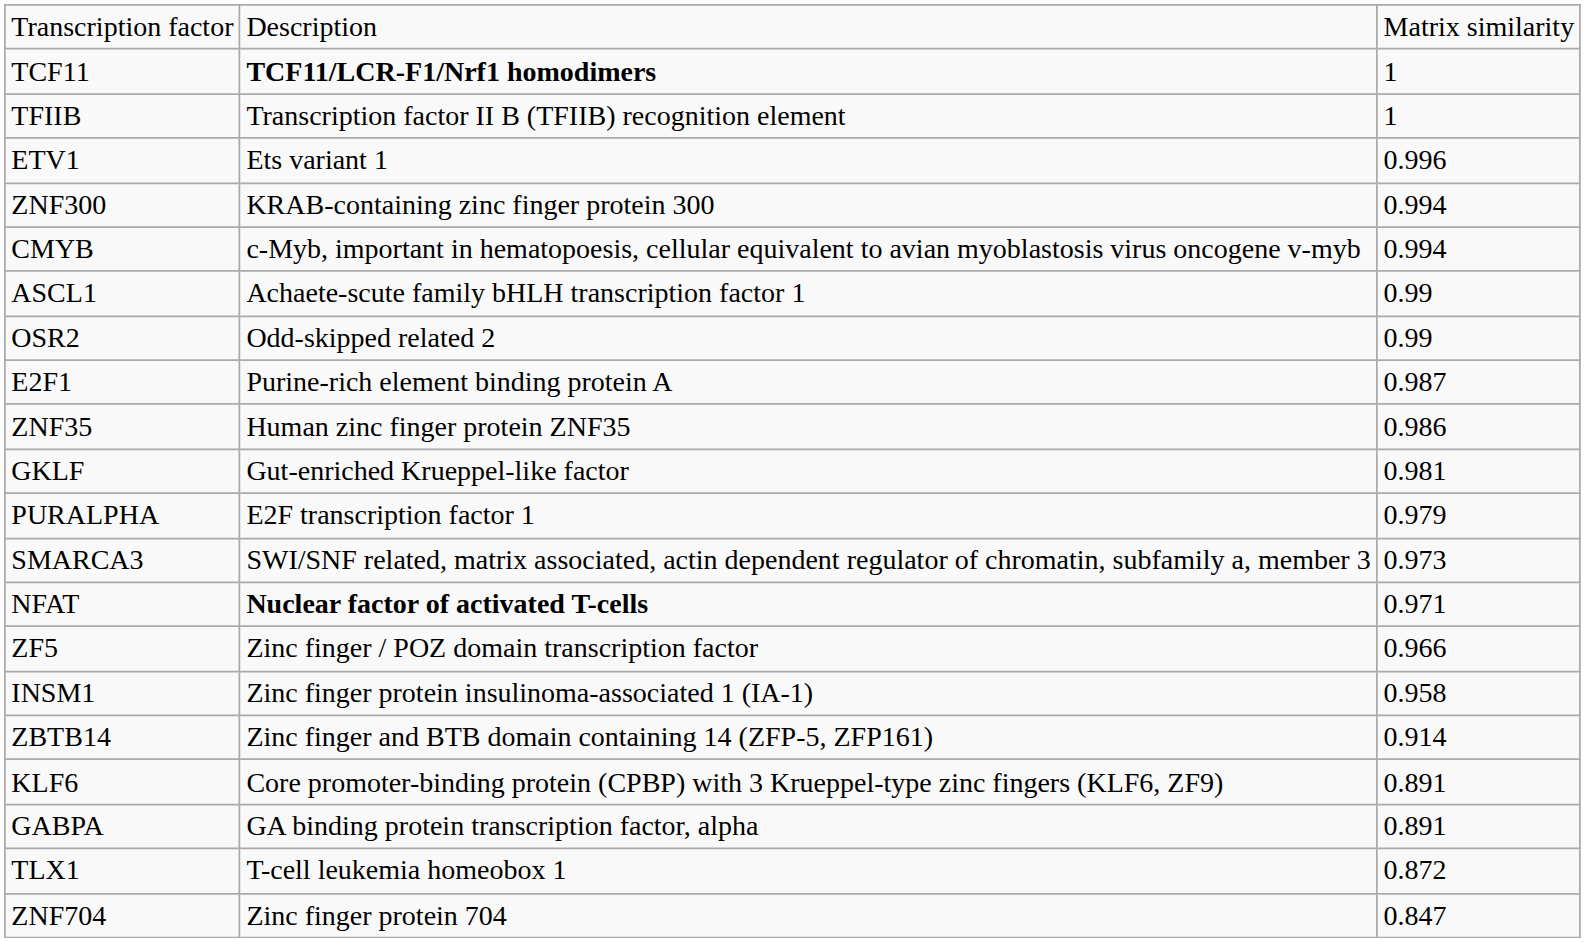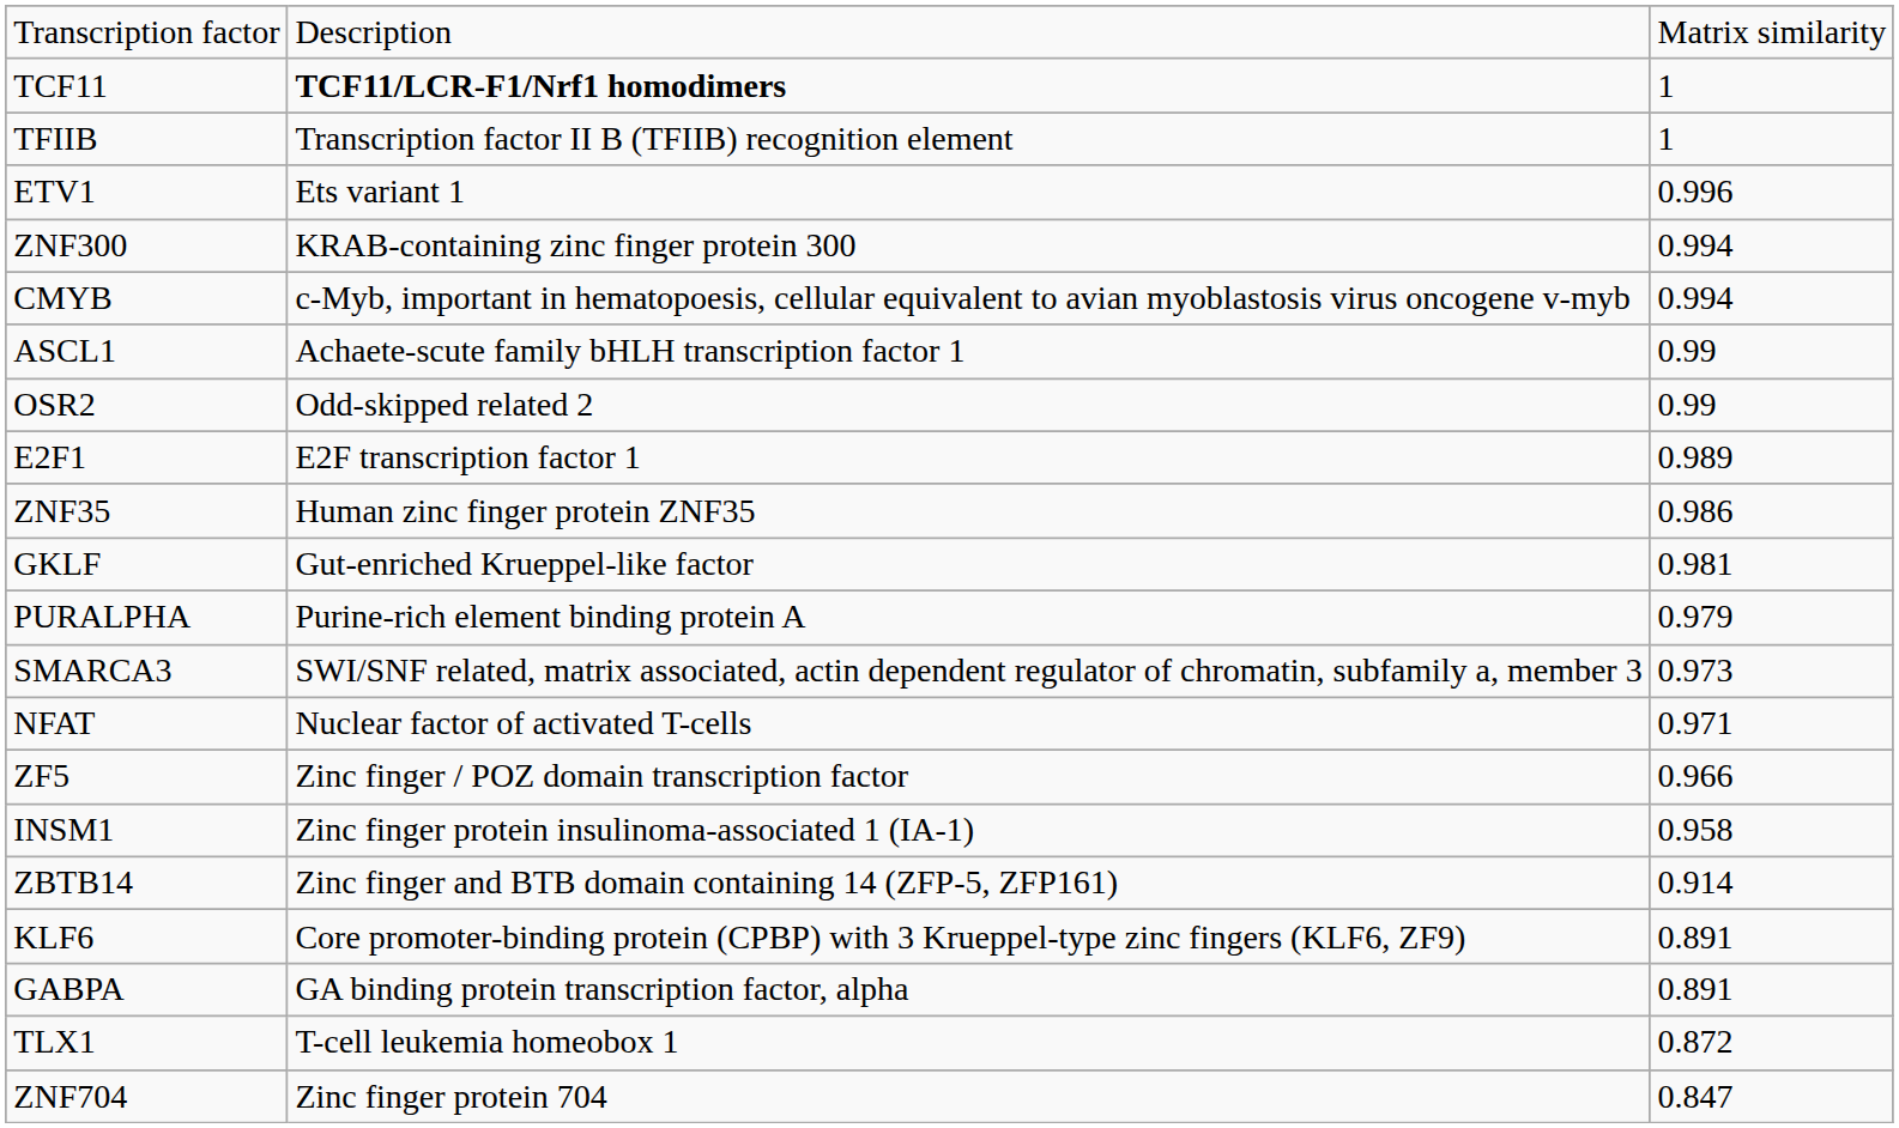E2F1 | column 2: Purine-rich element binding protein A -> E2F transcription factor 1
E2F1 | column 3: 0.987 -> 0.989
PURALPHA | column 2: E2F transcription factor 1 -> Purine-rich element binding protein A
NFAT | column 2: bold -> normal
